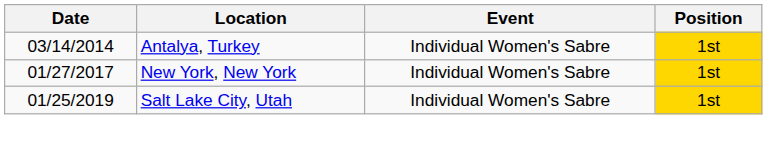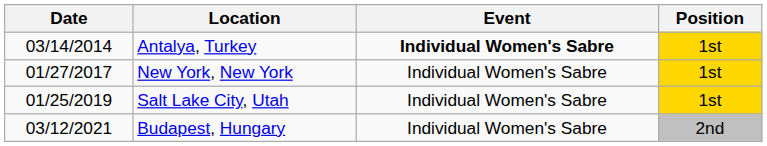Antalya, Turkey | Event: normal -> bold
+ row: 03/12/2021 | Budapest, Hungary | Individual Women's Sabre | 2nd
